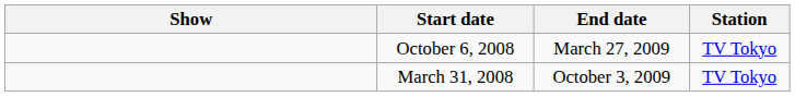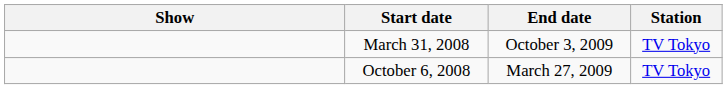rows swapped: March 31, 2008 <-> October 6, 2008
